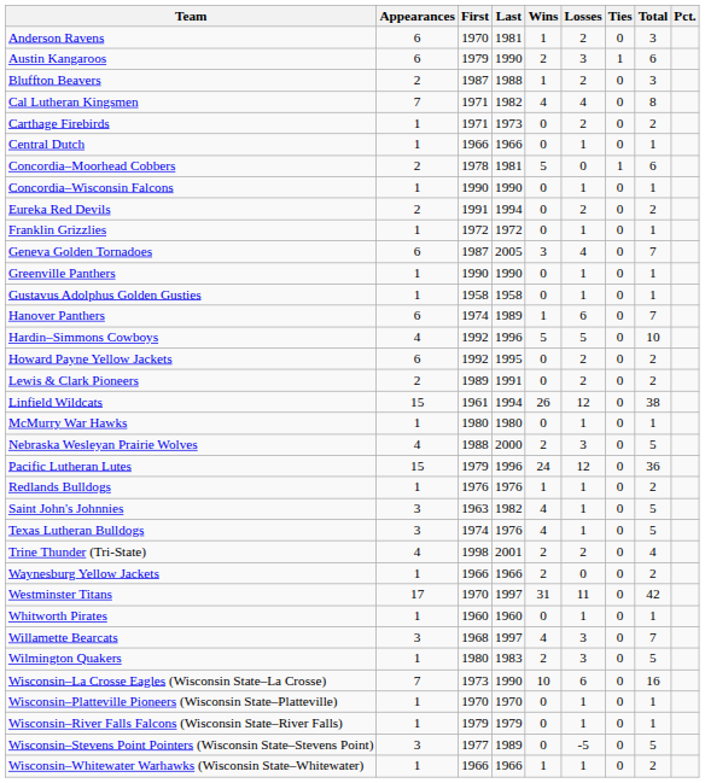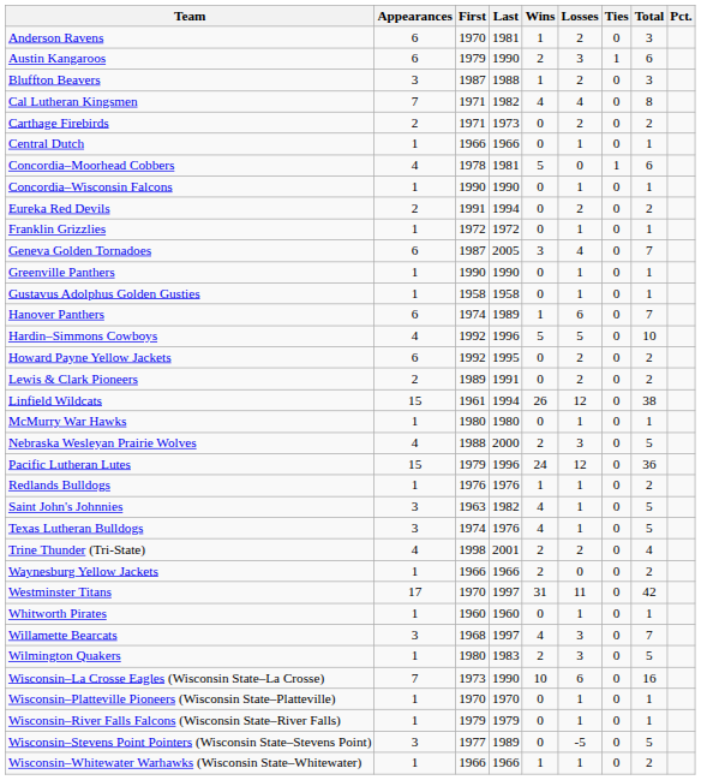Bluffton Beavers | Appearances: 2 -> 3
Carthage Firebirds | Appearances: 1 -> 2
Concordia–Moorhead Cobbers | Appearances: 2 -> 4
